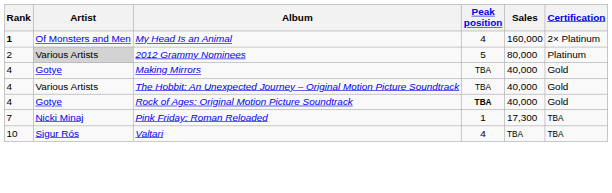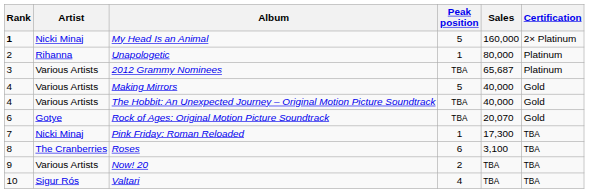My Head Is an Animal | Artist: Of Monsters and Men -> Nicki Minaj
My Head Is an Animal | Peak position: 4 -> 5
+ row: 2 | Rihanna | Unapologetic | 1 | 80,000 | Platinum
2012 Grammy Nominees | Rank: 2 -> 3
2012 Grammy Nominees | Artist: lightgrey background -> no background
2012 Grammy Nominees | Peak position: 5 -> TBA
2012 Grammy Nominees | Sales: 80,000 -> 65,687
Making Mirrors | Artist: Gotye -> Various Artists
Making Mirrors | Peak position: TBA -> 5
Rock of Ages: Original Motion Picture Soundtrack | Rank: 4 -> 6
Rock of Ages: Original Motion Picture Soundtrack | Peak position: bold -> normal
Rock of Ages: Original Motion Picture Soundtrack | Sales: 40,000 -> 20,070
+ row: 8 | The Cranberries | Roses | 6 | 3,100 | TBA
+ row: 9 | Various Artists | Now! 20 | 2 | TBA | TBA
